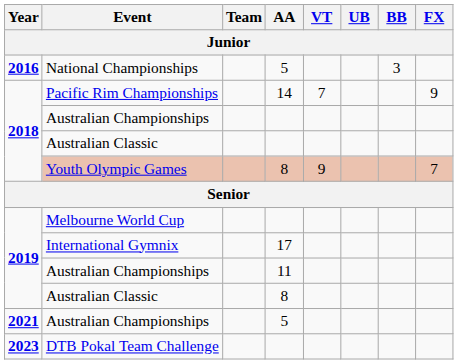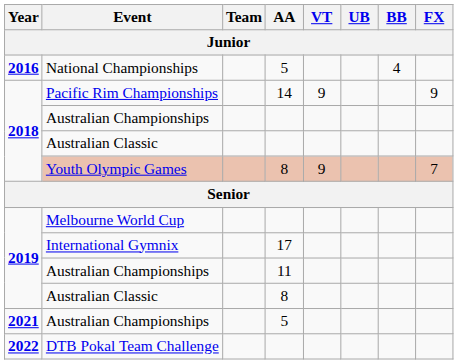National Championships | BB: 3 -> 4
Pacific Rim Championships | VT: 7 -> 9
DTB Pokal Team Challenge | Year: 2023 -> 2022
